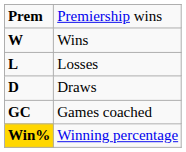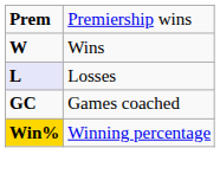Losses | column 1: no background -> lavender background
- row: D | Draws
